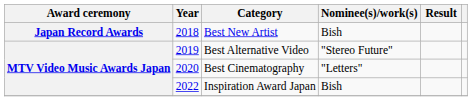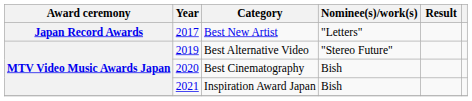Best New Artist | Year: 2018 -> 2017
Best New Artist | Nominee(s)/work(s): Bish -> "Letters"
Best Cinematography | Nominee(s)/work(s): "Letters" -> Bish
Inspiration Award Japan | Year: 2022 -> 2021
